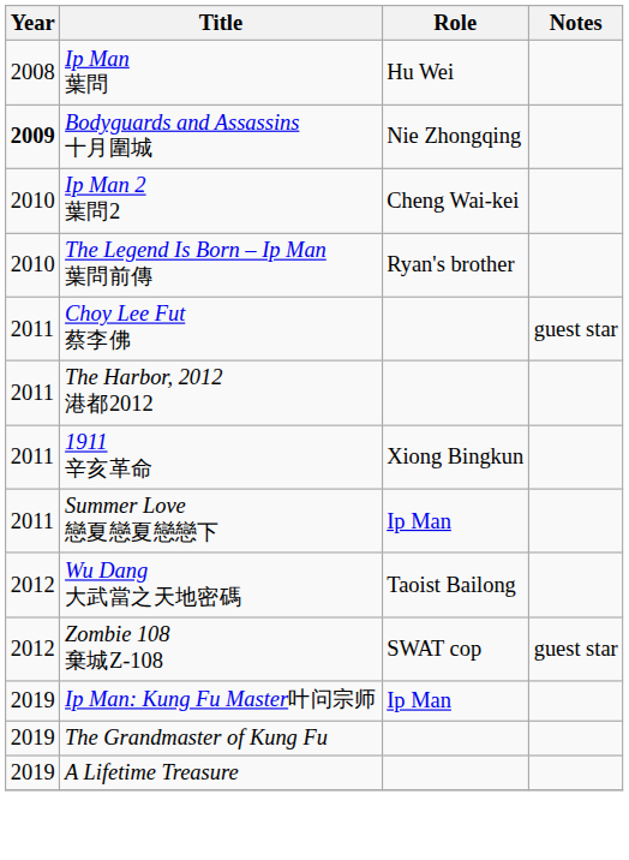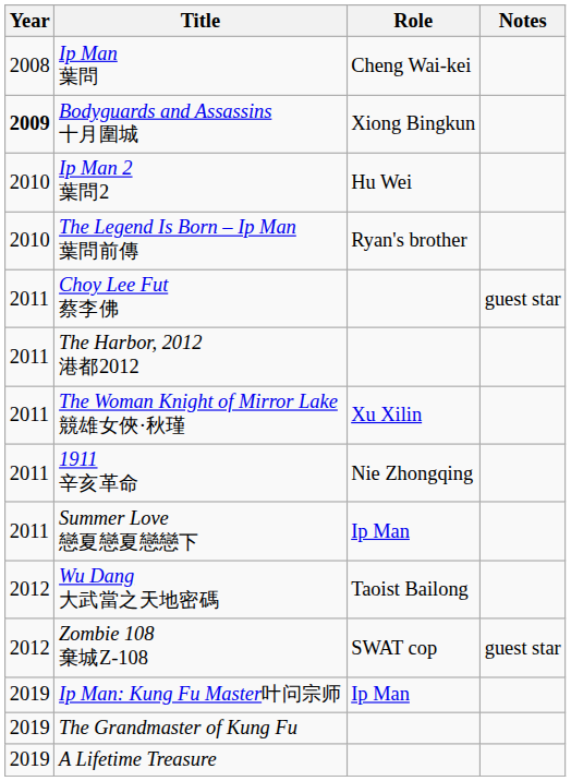Ip Man 葉問 | Role: Hu Wei -> Cheng Wai-kei
Bodyguards and Assassins 十月圍城 | Role: Nie Zhongqing -> Xiong Bingkun
Ip Man 2 葉問2 | Role: Cheng Wai-kei -> Hu Wei
+ row: 2011 | The Woman Knight of Mirror Lake 競雄女俠·秋瑾 | Xu Xilin
1911 辛亥革命 | Role: Xiong Bingkun -> Nie Zhongqing
